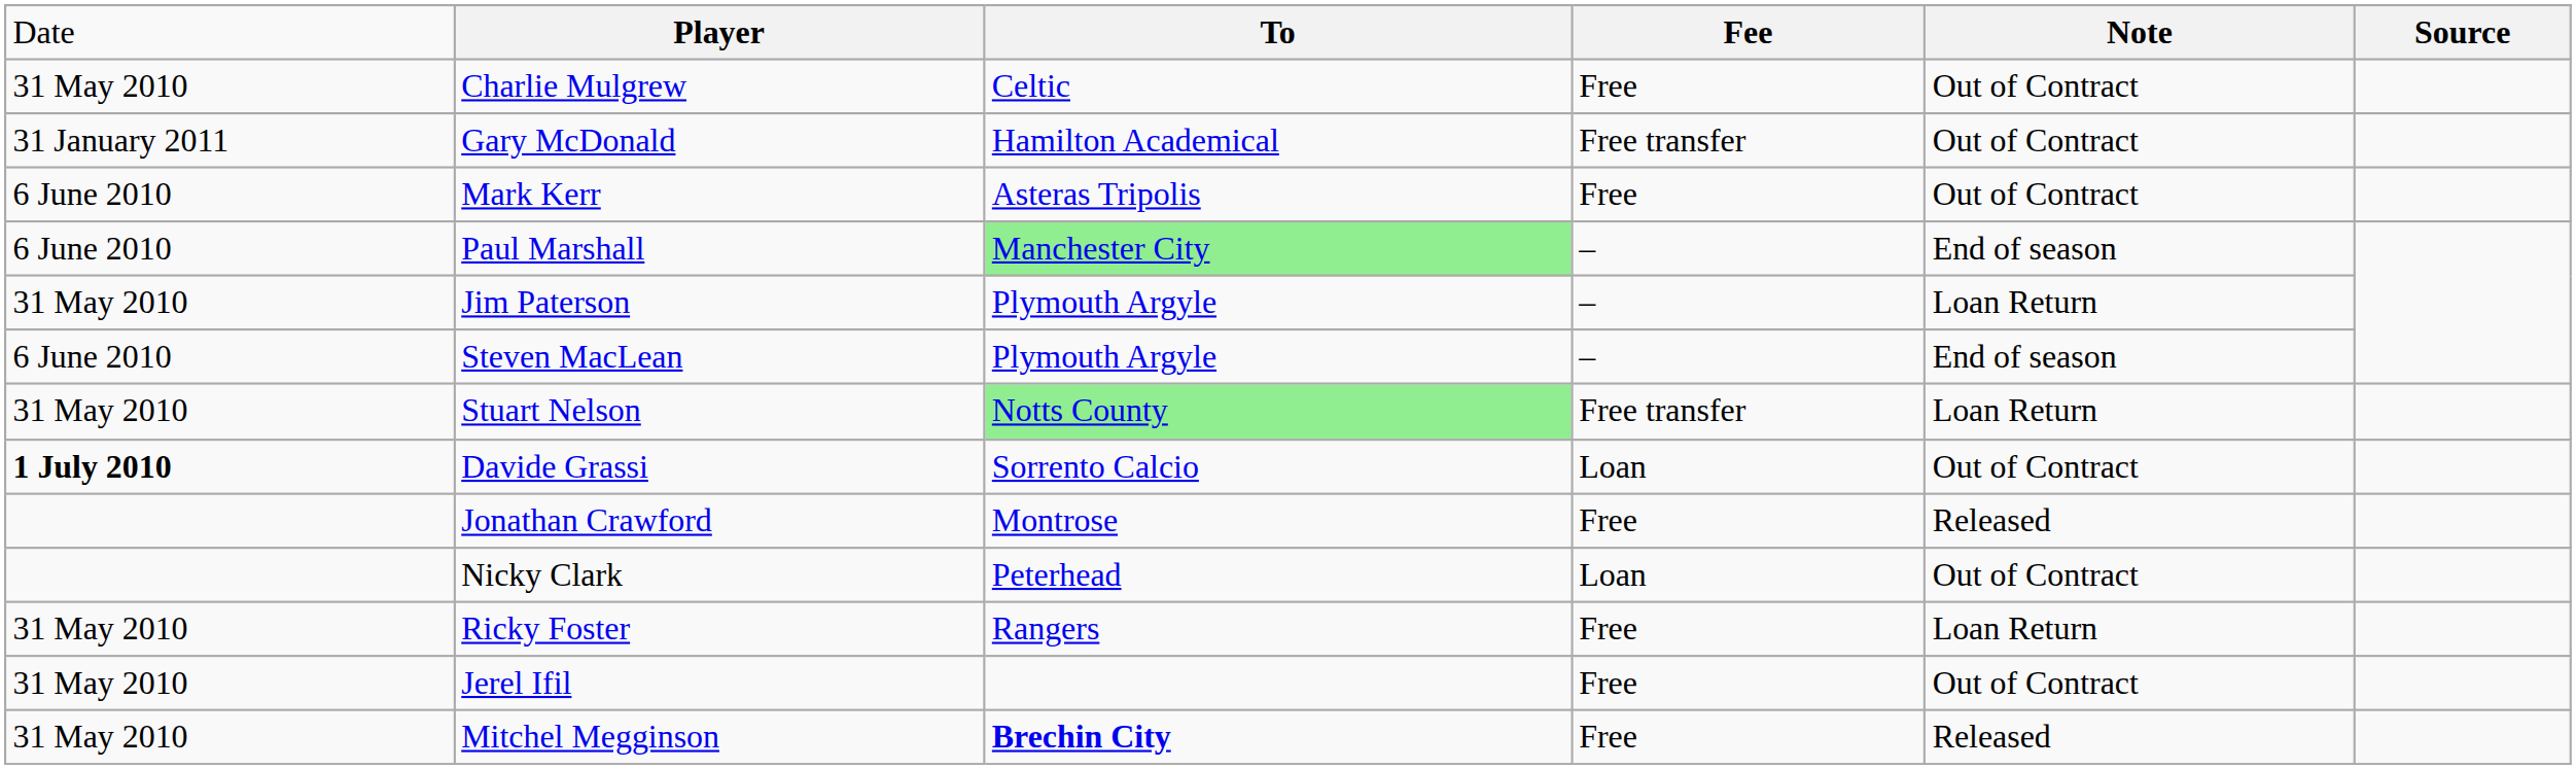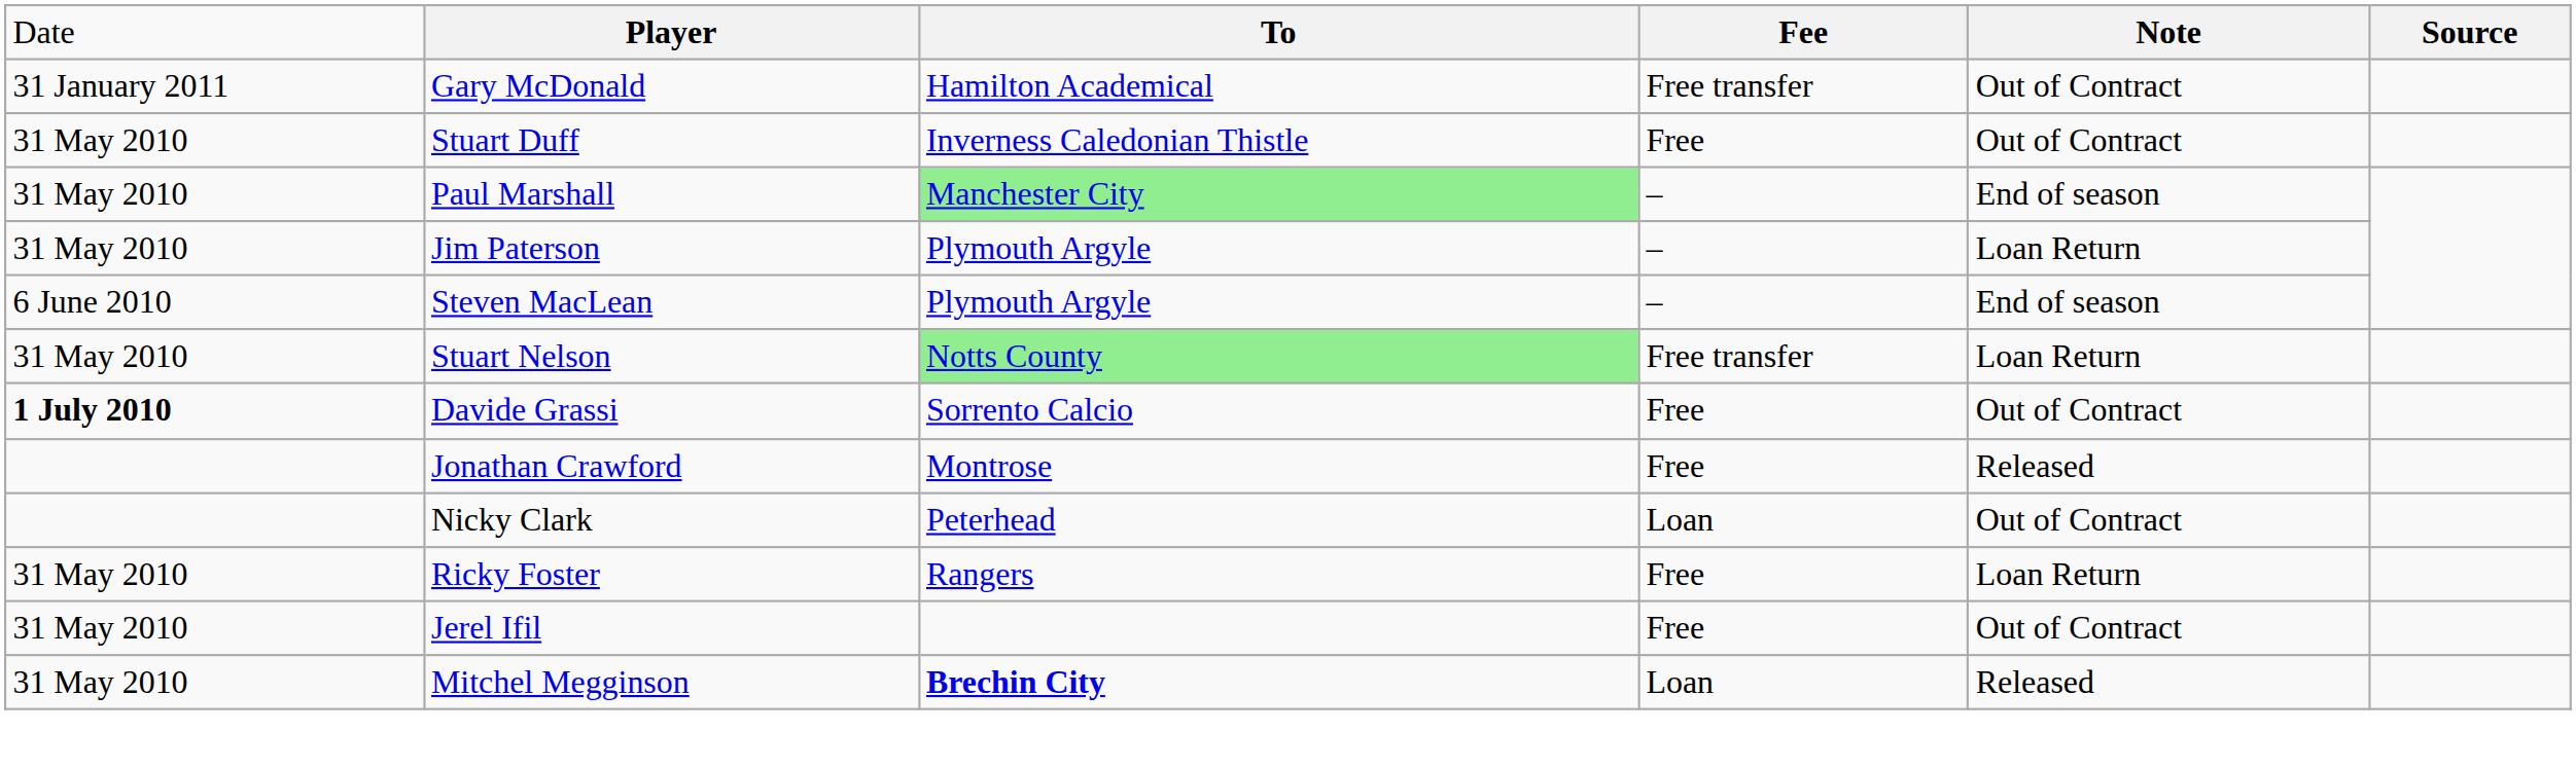- row: 31 May 2010 | Charlie Mulgrew | Celtic | Free | Out of Contract
- row: 6 June 2010 | Mark Kerr | Asteras Tripolis | Free | Out of Contract
+ row: 31 May 2010 | Stuart Duff | Inverness Caledonian Thistle | Free | Out of Contract
Paul Marshall | column 1: 6 June 2010 -> 31 May 2010
Davide Grassi | column 4: Loan -> Free
Mitchel Megginson | column 4: Free -> Loan
